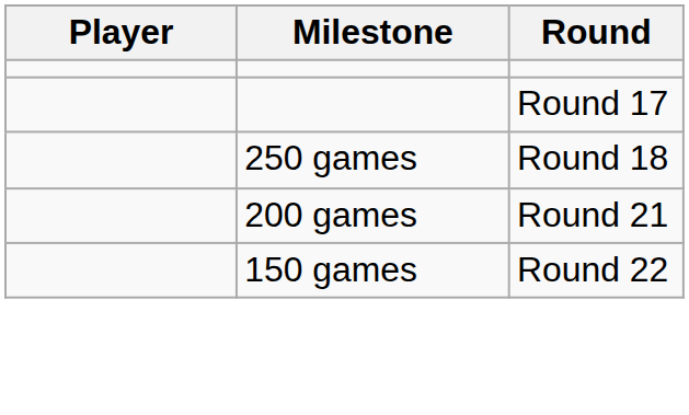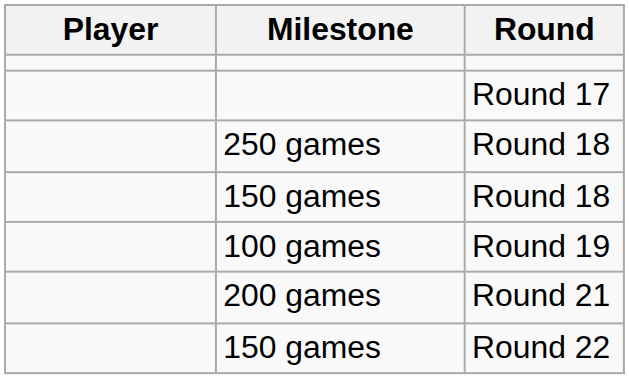+ row: 150 games | Round 18
+ row: 100 games | Round 19
